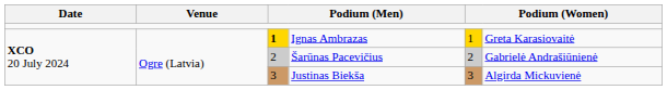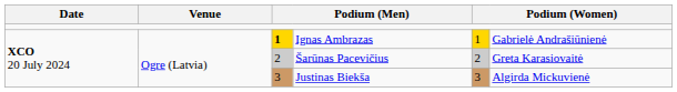Ignas Ambrazas | column 6: Greta Karasiovaitė -> Gabrielė Andrašiūnienė
Šarūnas Pacevičius | column 6: Gabrielė Andrašiūnienė -> Greta Karasiovaitė
